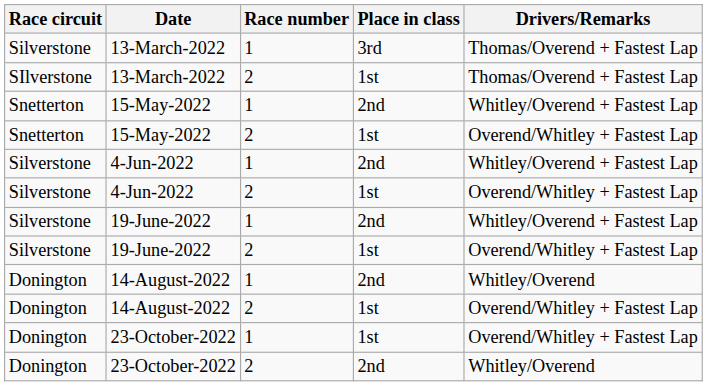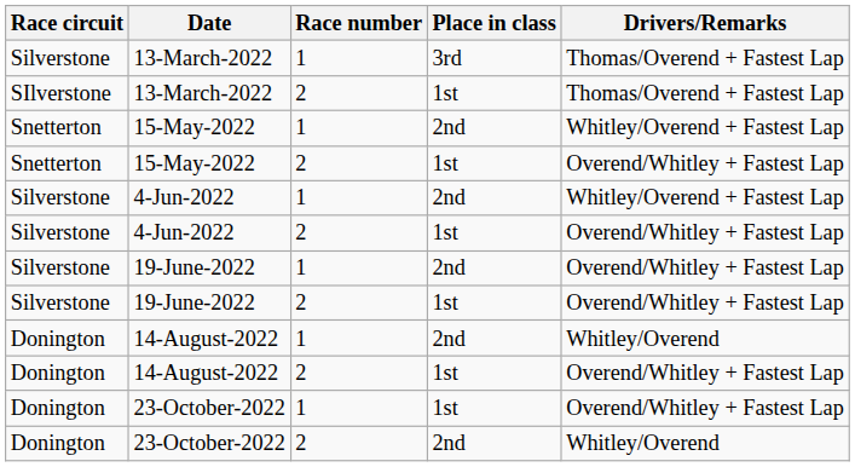19-June-2022 / 1 | Drivers/Remarks: Whitley/Overend + Fastest Lap -> Overend/Whitley + Fastest Lap
